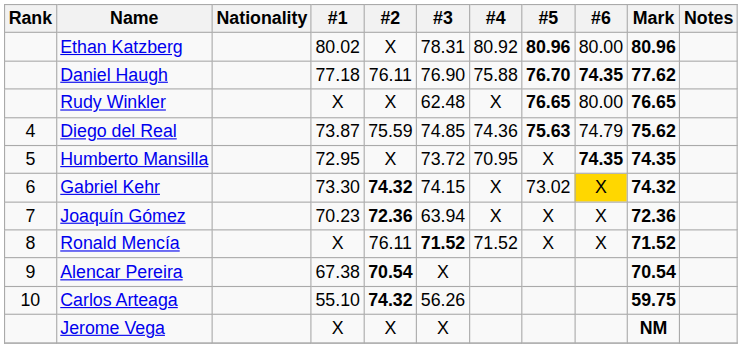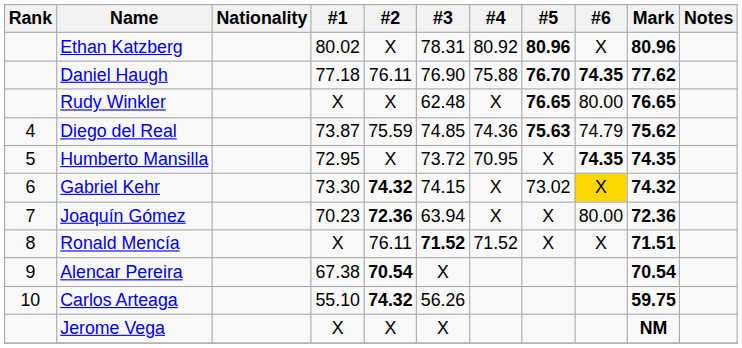Ethan Katzberg | #6: 80.00 -> X
Joaquín Gómez | #6: X -> 80.00
Ronald Mencía | Mark: 71.52 -> 71.51
